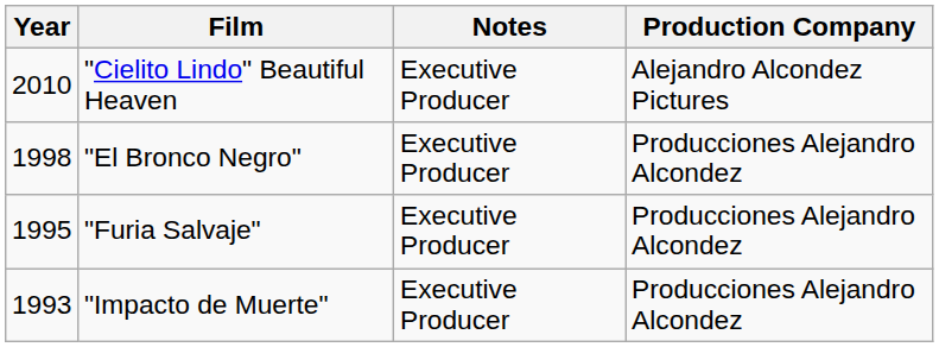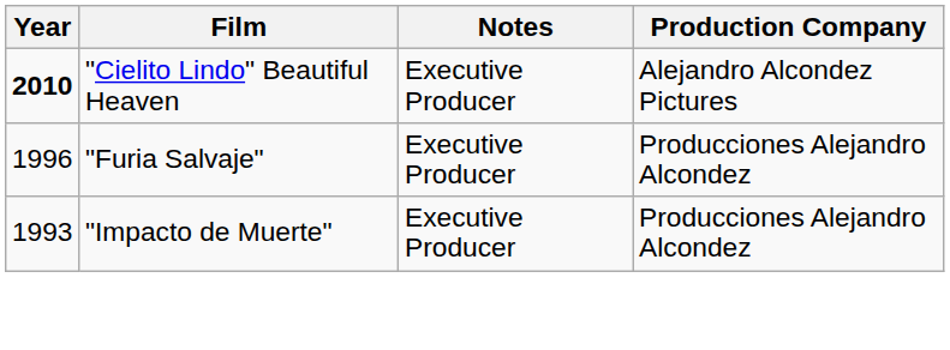"Cielito Lindo" Beautiful Heaven | Year: normal -> bold
- row: 1998 | "El Bronco Negro" | Executive Producer | Producciones Alejandro Alcondez
"Furia Salvaje" | Year: 1995 -> 1996
